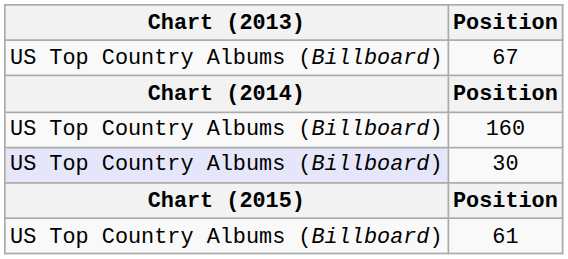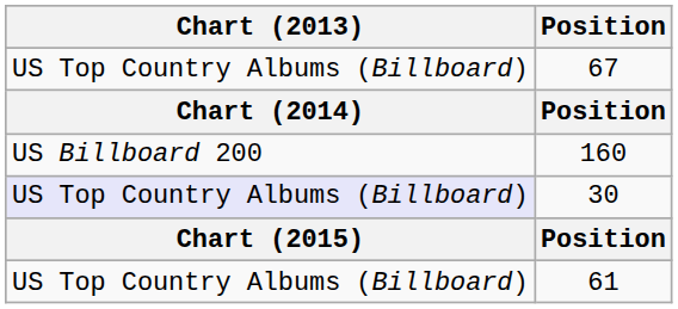160 | Chart (2013): US Top Country Albums (Billboard) -> US Billboard 200
